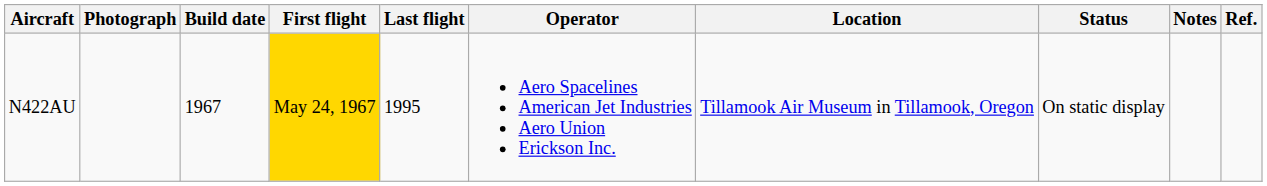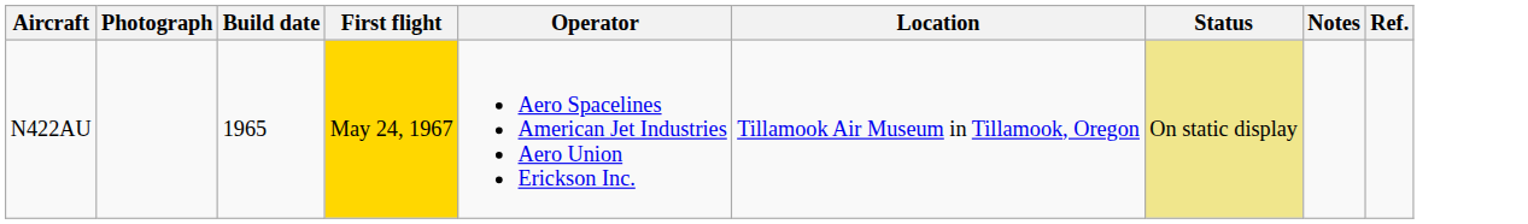- column: Last flight | 1995
N422AU | Build date: 1967 -> 1965
N422AU | Status: no background -> khaki background
